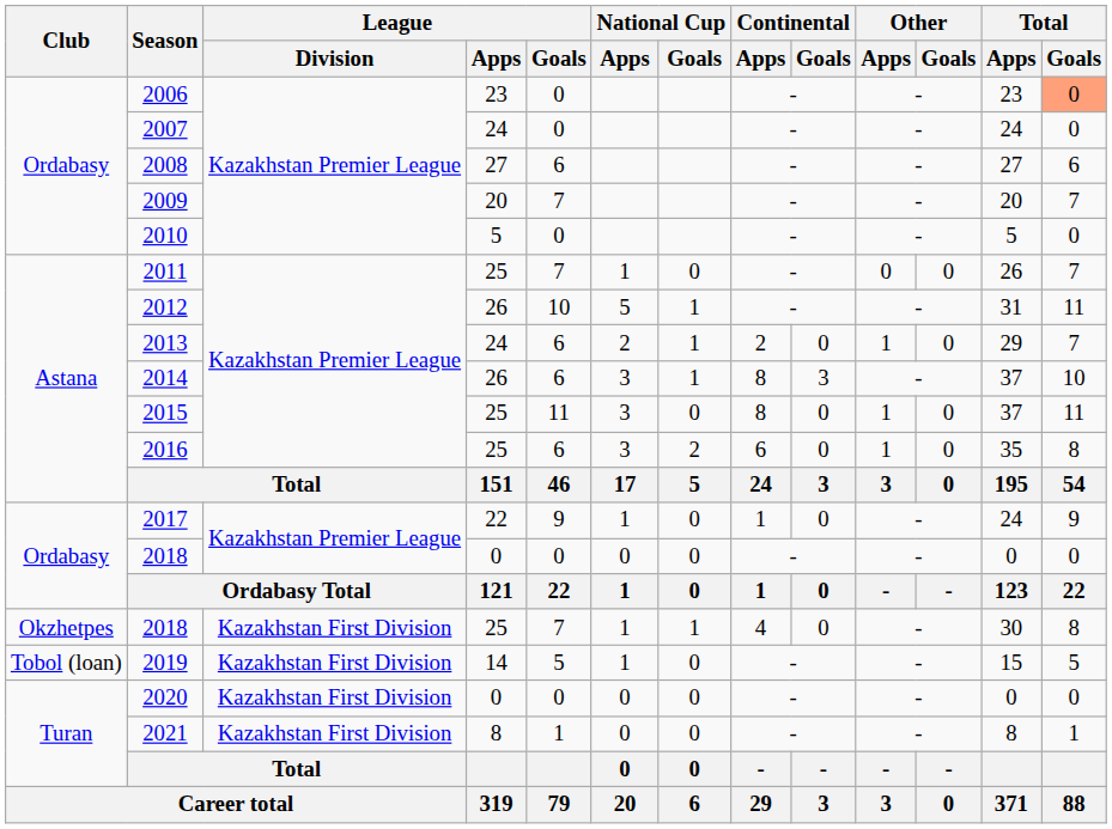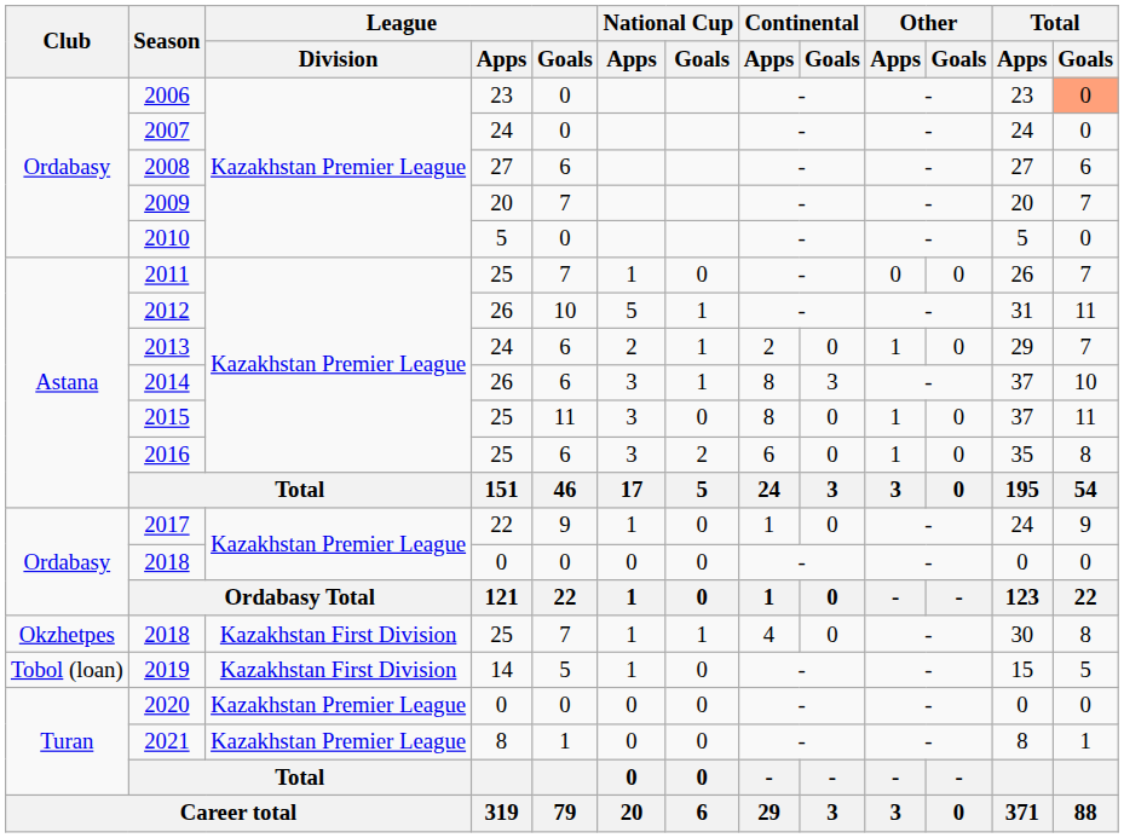2020 | League / Division: Kazakhstan First Division -> Kazakhstan Premier League
2021 | League / Division: Kazakhstan First Division -> Kazakhstan Premier League
